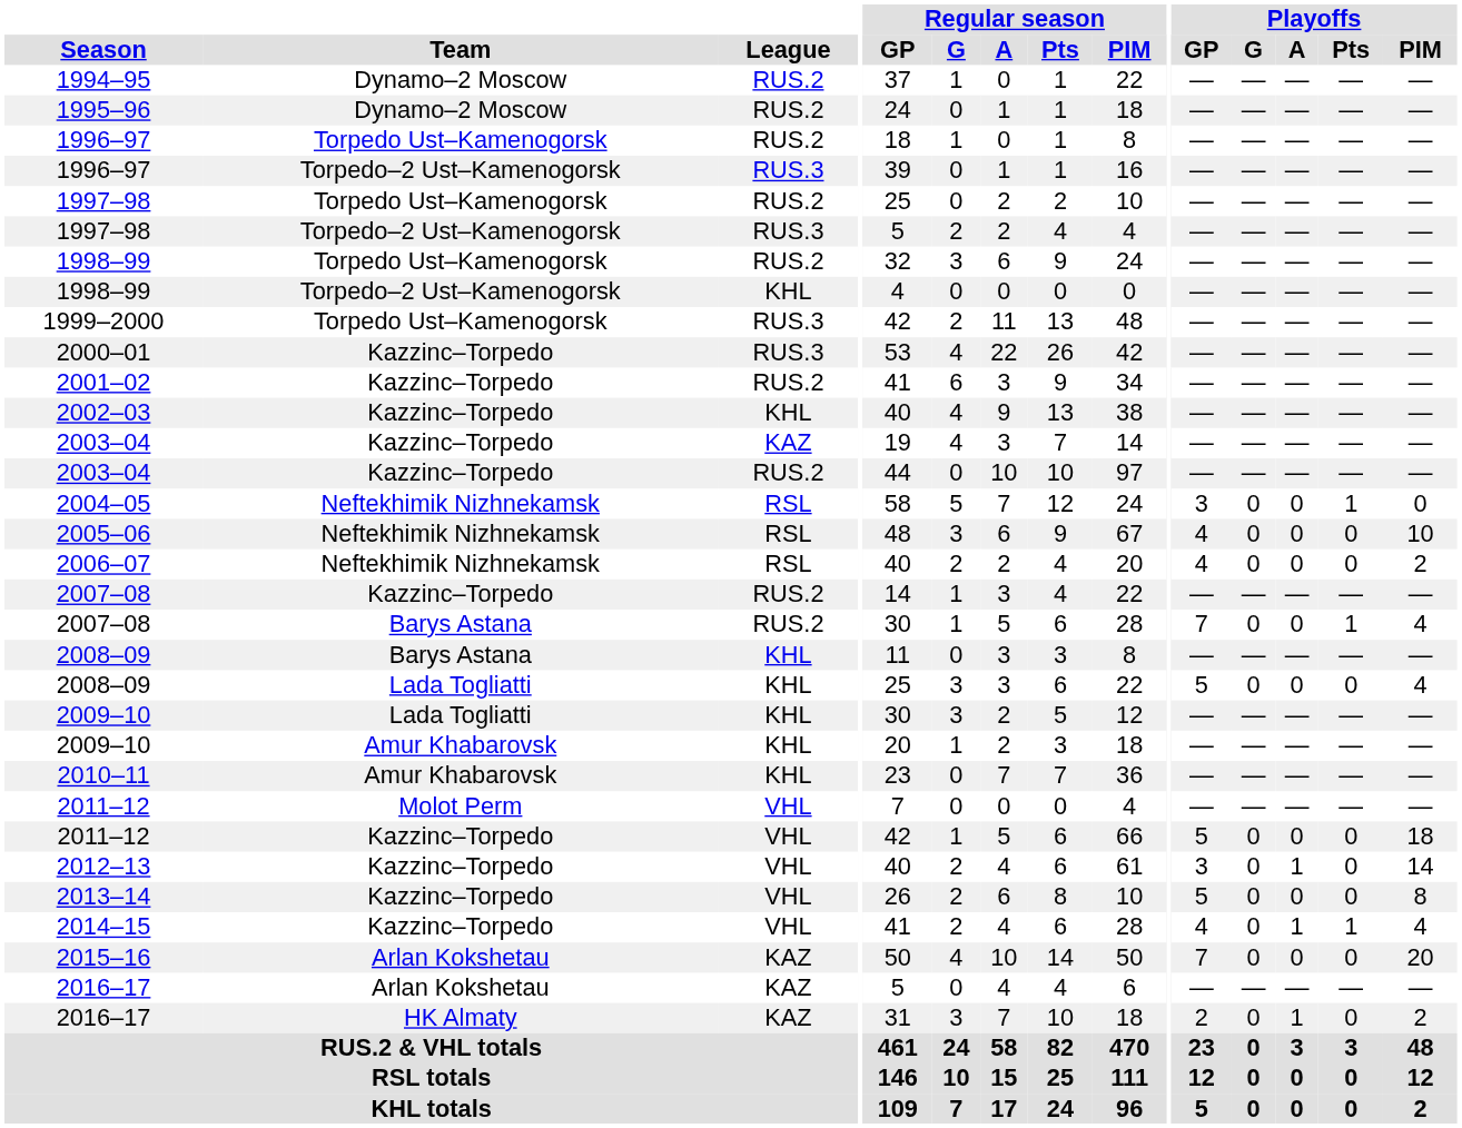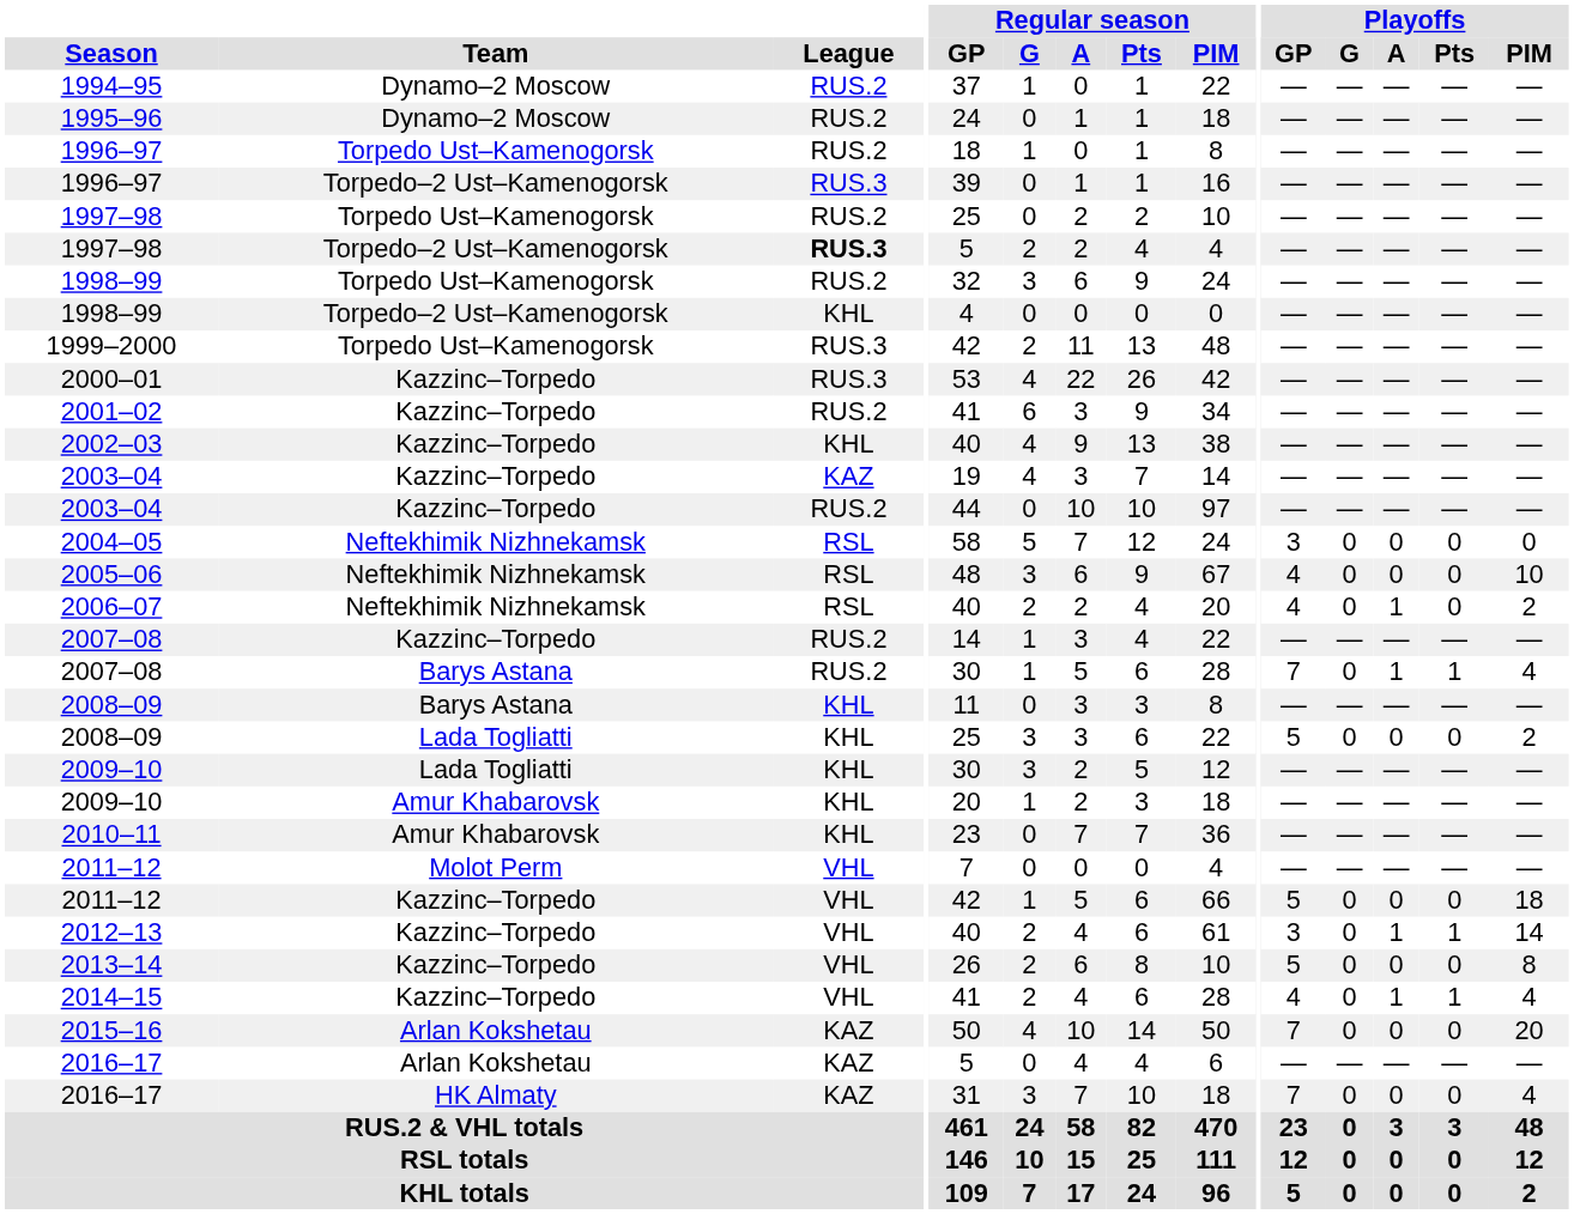1997–98 / Torpedo–2 Ust–Kamenogorsk | League: normal -> bold
2004–05 | Playoffs / Pts: 1 -> 0
2006–07 | Playoffs / A: 0 -> 1
2007–08 / Barys Astana | Playoffs / A: 0 -> 1
2008–09 / Lada Togliatti | Playoffs / PIM: 4 -> 2
2012–13 | Playoffs / Pts: 0 -> 1
2016–17 / HK Almaty | Playoffs / GP: 2 -> 7
2016–17 / HK Almaty | Playoffs / A: 1 -> 0
2016–17 / HK Almaty | Playoffs / PIM: 2 -> 4
